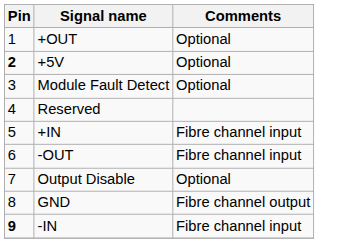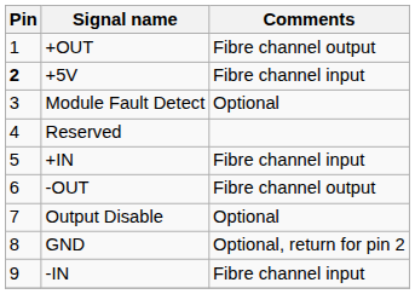+OUT | Comments: Optional -> Fibre channel output
+5V | Comments: Optional -> Fibre channel input
-OUT | Comments: Fibre channel input -> Fibre channel output
GND | Comments: Fibre channel output -> Optional, return for pin 2
-IN | Pin: bold -> normal
